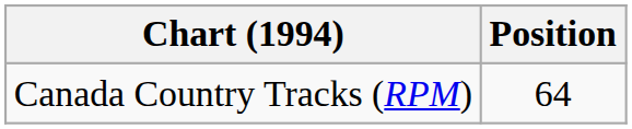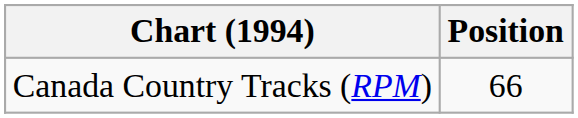Canada Country Tracks (RPM) | Position: 64 -> 66
